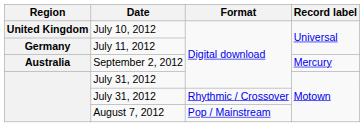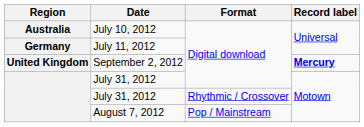July 10, 2012 | Region: United Kingdom -> Australia
September 2, 2012 | Region: Australia -> United Kingdom
September 2, 2012 | Record label: normal -> bold
